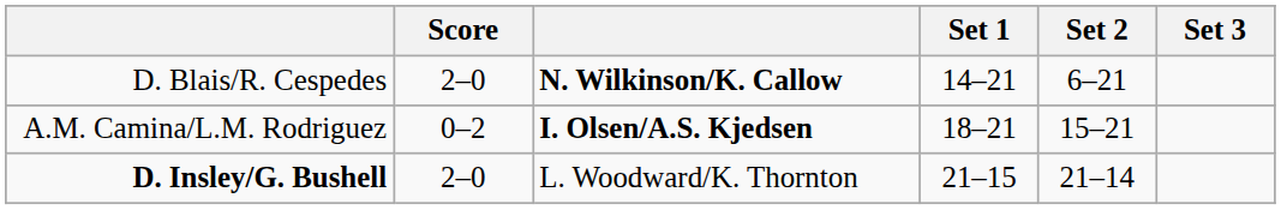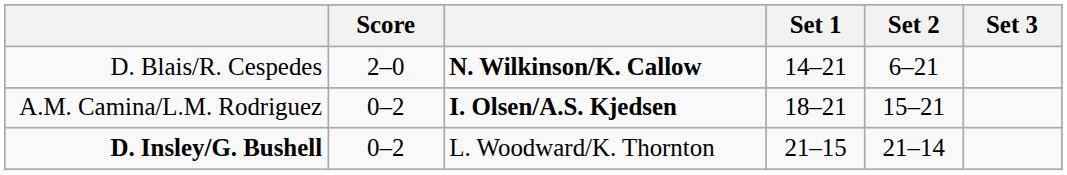D. Insley/G. Bushell | Score: 2–0 -> 0–2
